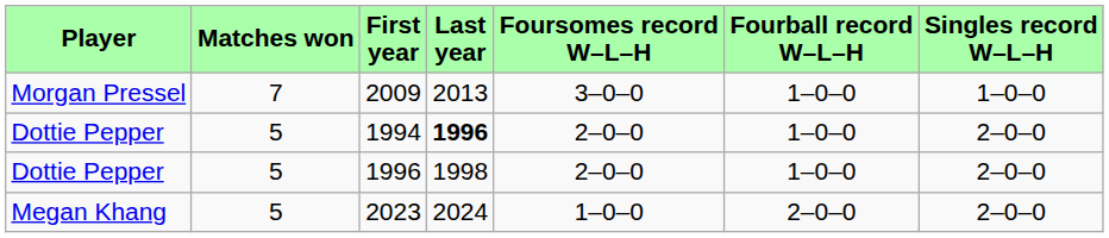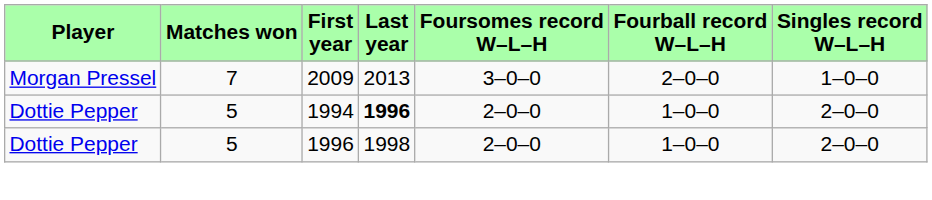2009 | Fourball record W–L–H: 1–0–0 -> 2–0–0
- row: Megan Khang | 5 | 2023 | 2024 | 1–0–0 | 2–0–0 | 2–0–0
